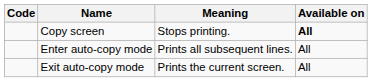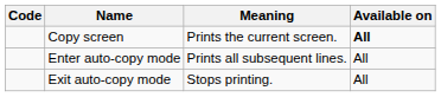Copy screen | Meaning: Stops printing. -> Prints the current screen.
Exit auto-copy mode | Meaning: Prints the current screen. -> Stops printing.
